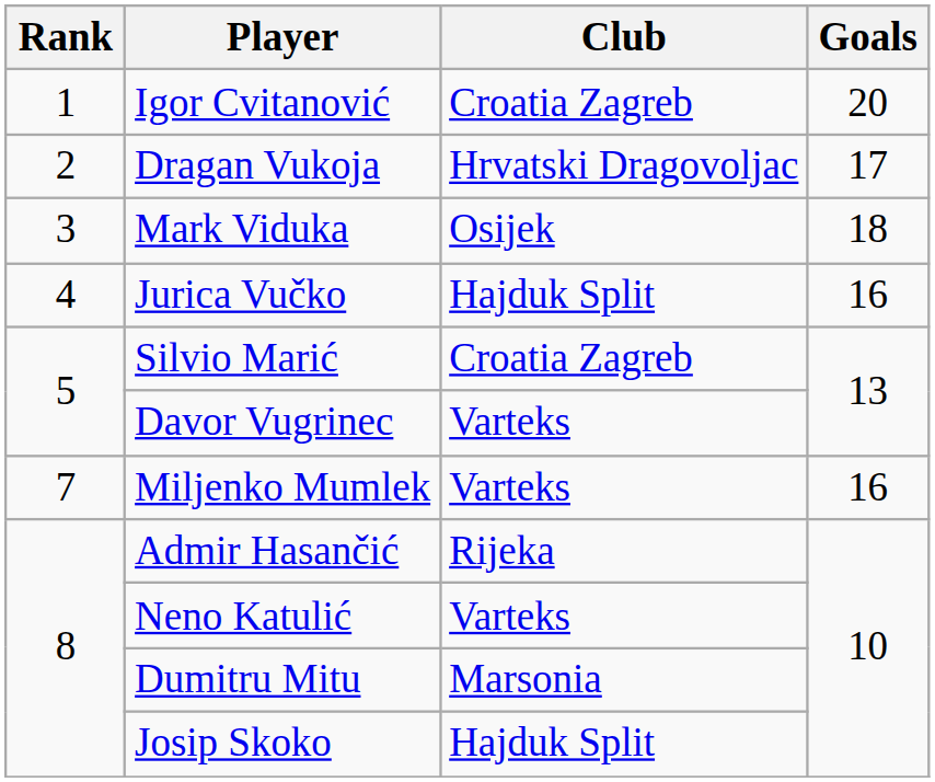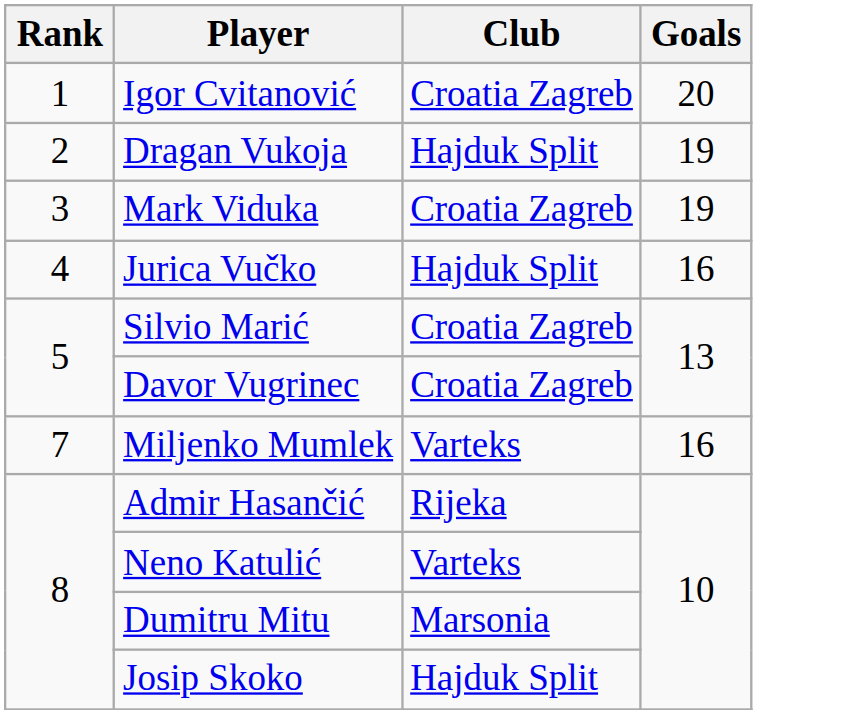Dragan Vukoja | Club: Hrvatski Dragovoljac -> Hajduk Split
Dragan Vukoja | Goals: 17 -> 19
Mark Viduka | Club: Osijek -> Croatia Zagreb
Mark Viduka | Goals: 18 -> 19
Davor Vugrinec | Club: Varteks -> Croatia Zagreb
